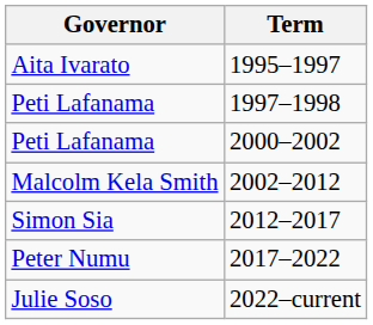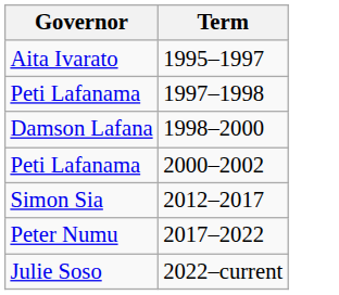+ row: Damson Lafana | 1998–2000
- row: Malcolm Kela Smith | 2002–2012
